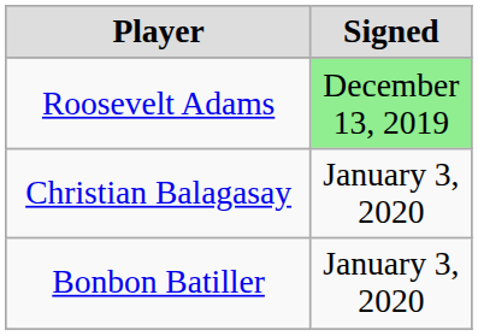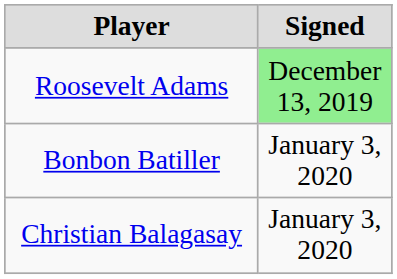rows swapped: Christian Balagasay <-> Bonbon Batiller
